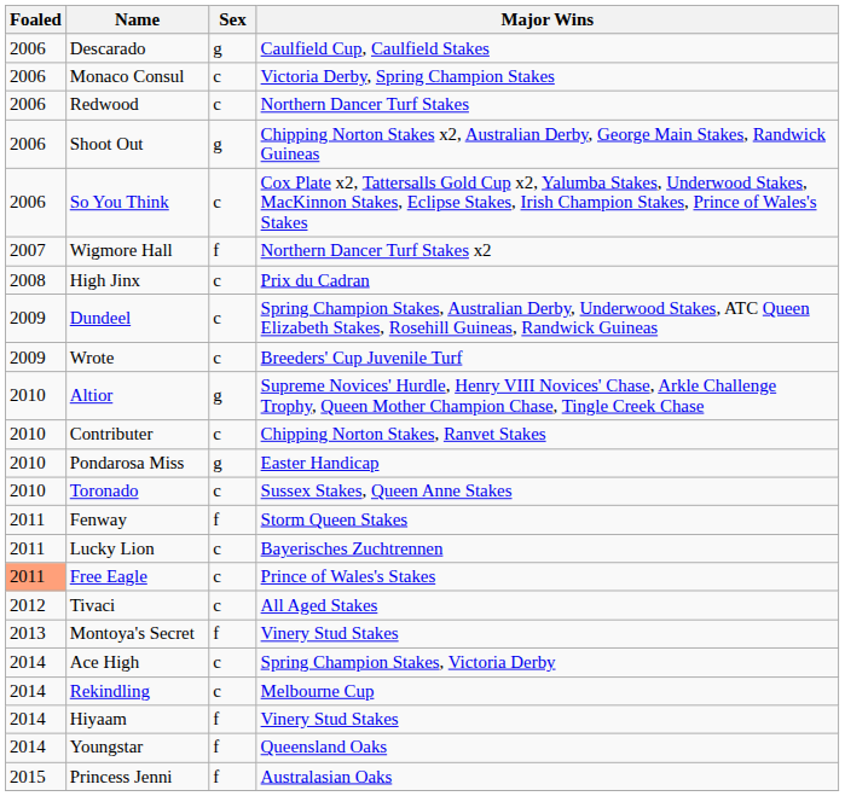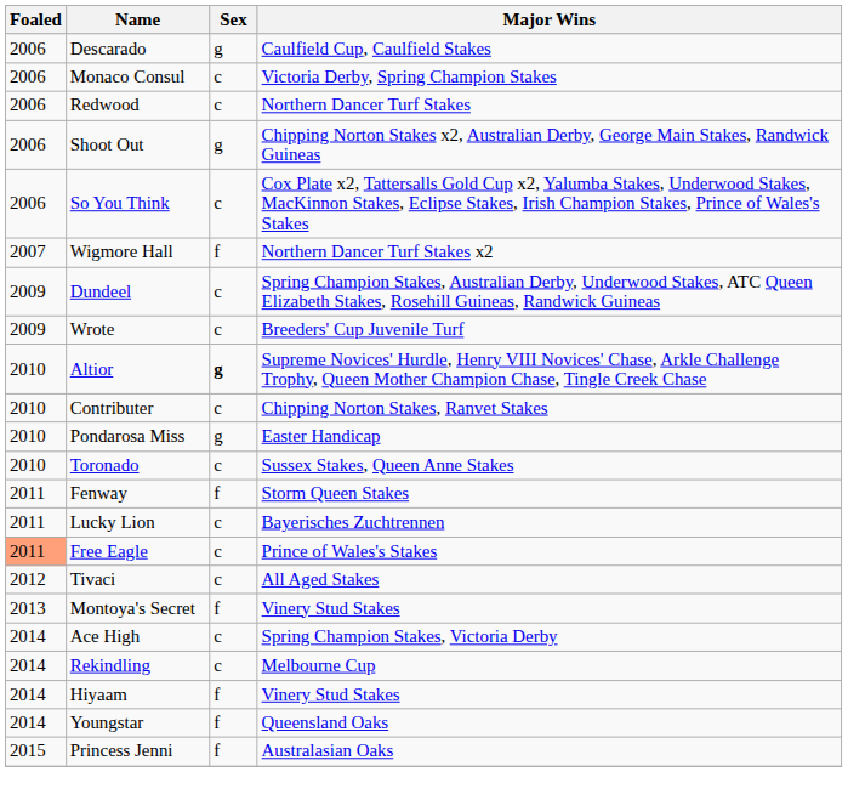- row: 2008 | High Jinx | c | Prix du Cadran
Altior | Sex: normal -> bold
